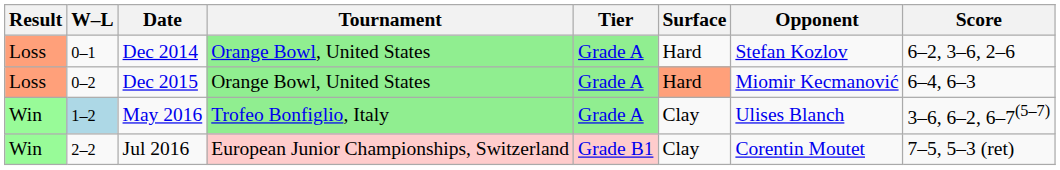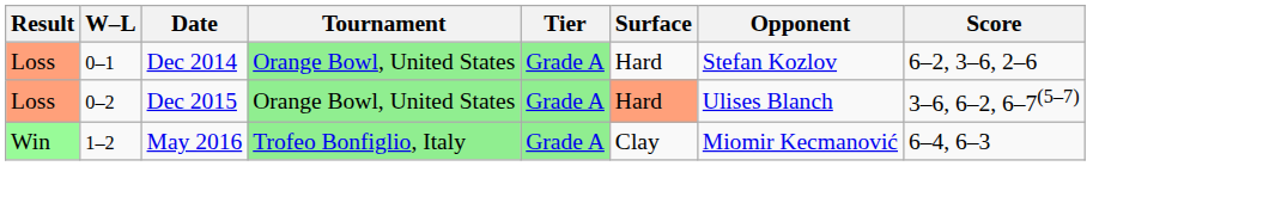Dec 2015 | Opponent: Miomir Kecmanović -> Ulises Blanch
Dec 2015 | Score: 6–4, 6–3 -> 3–6, 6–2, 6–7(5–7)
May 2016 | W–L: lightblue background -> no background
May 2016 | Opponent: Ulises Blanch -> Miomir Kecmanović
May 2016 | Score: 3–6, 6–2, 6–7(5–7) -> 6–4, 6–3
- row: Win | 2–2 | Jul 2016 | European Junior Championships, Switzerland | Grade B1 | Clay | Corentin Moutet | 7–5, 5–3 (ret)
